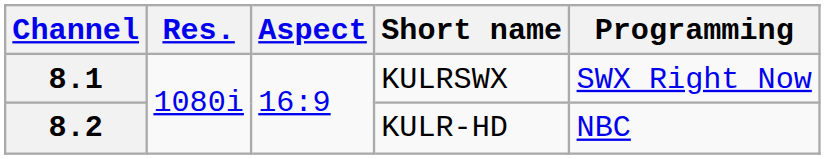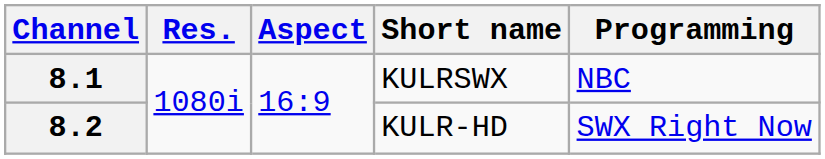8.1 | Programming: SWX Right Now -> NBC
8.2 | Programming: NBC -> SWX Right Now
